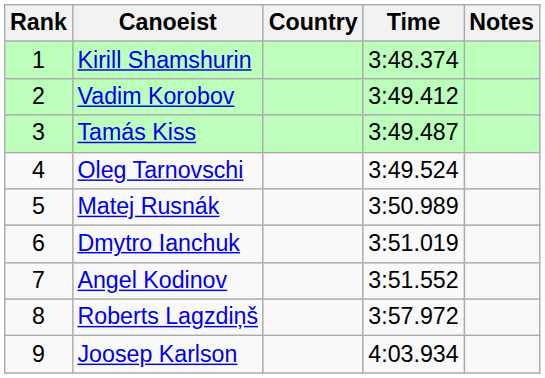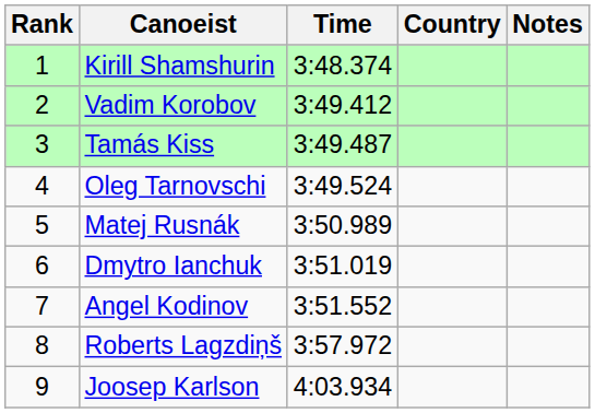columns swapped: Country <-> Time
